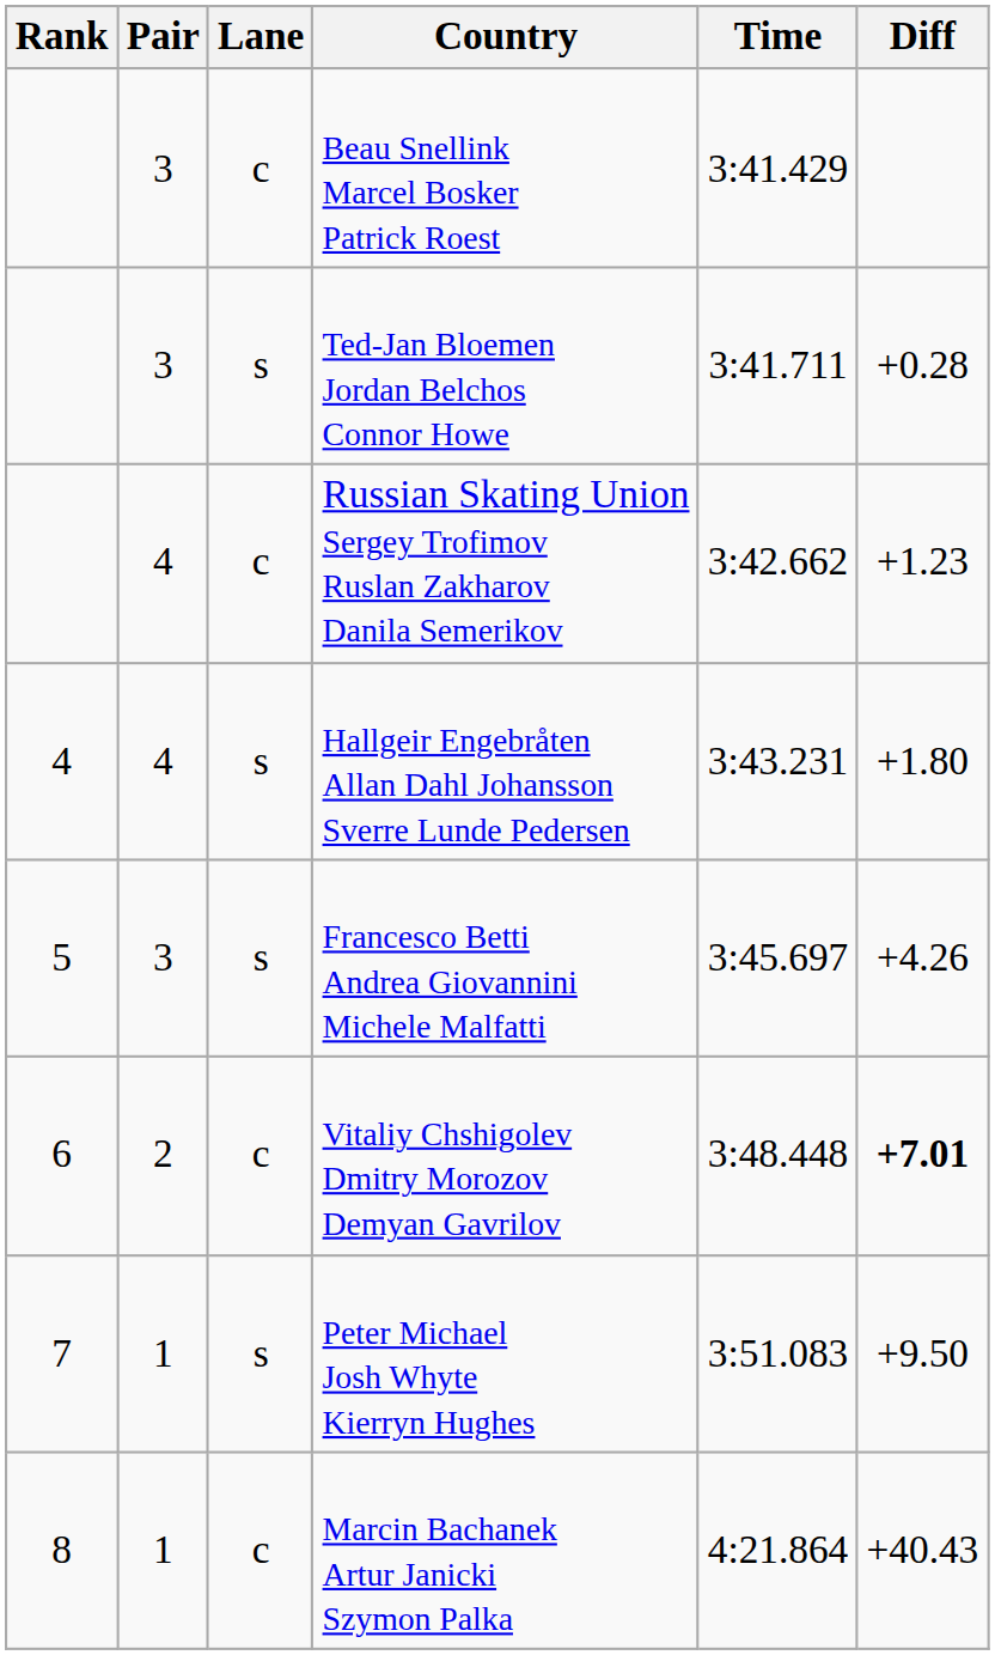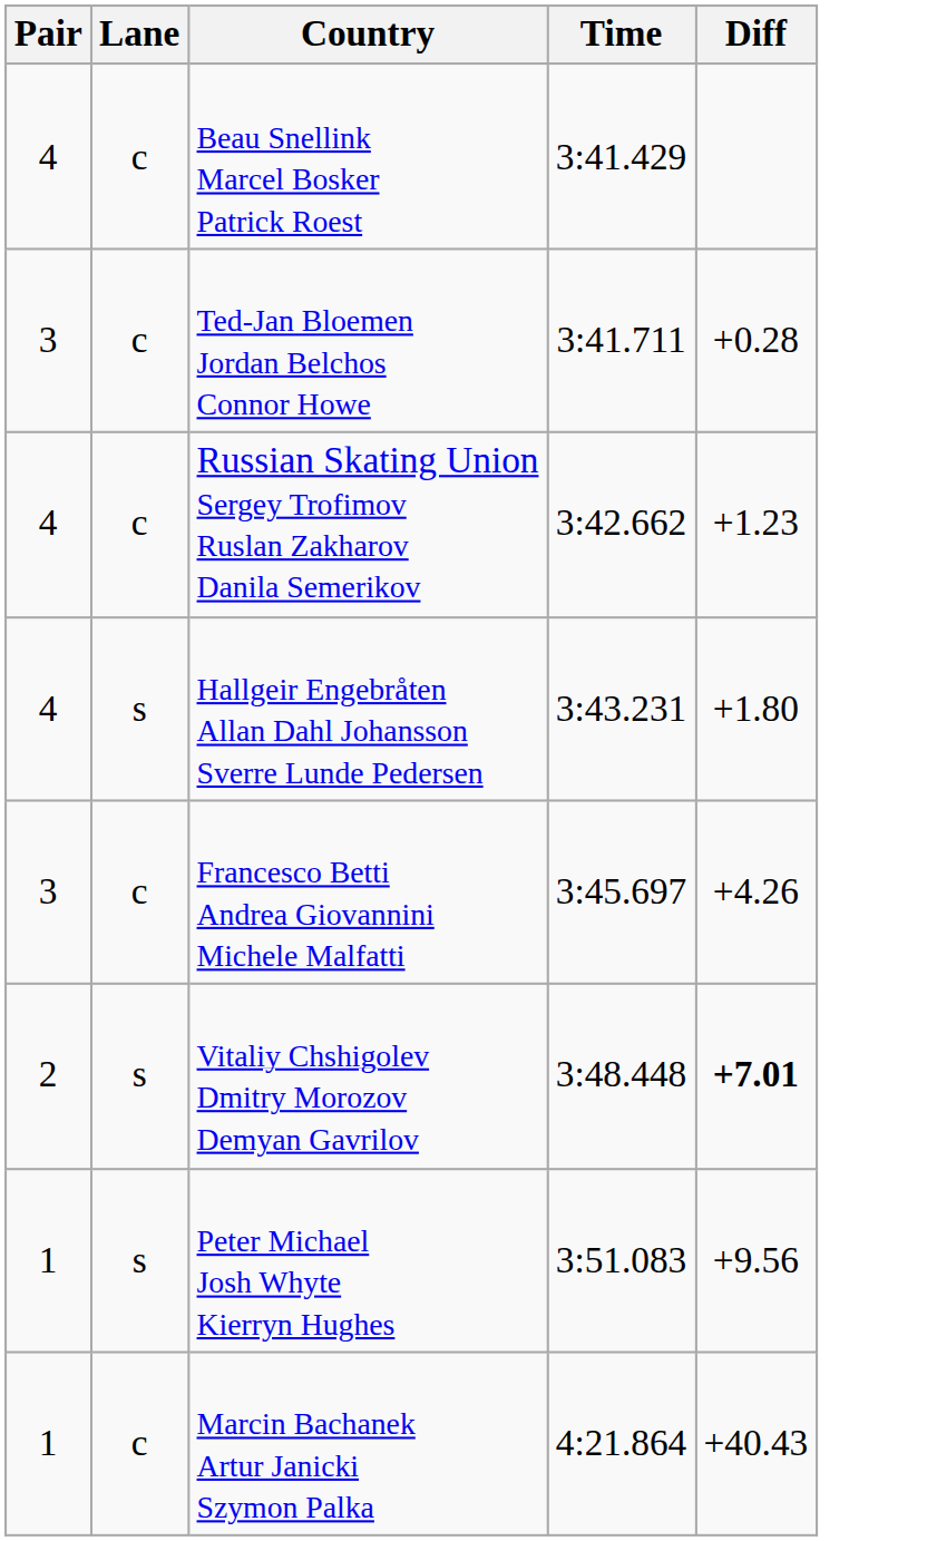- column: Rank | 4 | 5 | 6 | 7 | 8
Beau Snellink Marcel Bosker Patrick Roest | Pair: 3 -> 4
Ted-Jan Bloemen Jordan Belchos Connor Howe | Lane: s -> c
Francesco Betti Andrea Giovannini Michele Malfatti | Lane: s -> c
Vitaliy Chshigolev Dmitry Morozov Demyan Gavrilov | Lane: c -> s
Peter Michael Josh Whyte Kierryn Hughes | Diff: +9.50 -> +9.56
